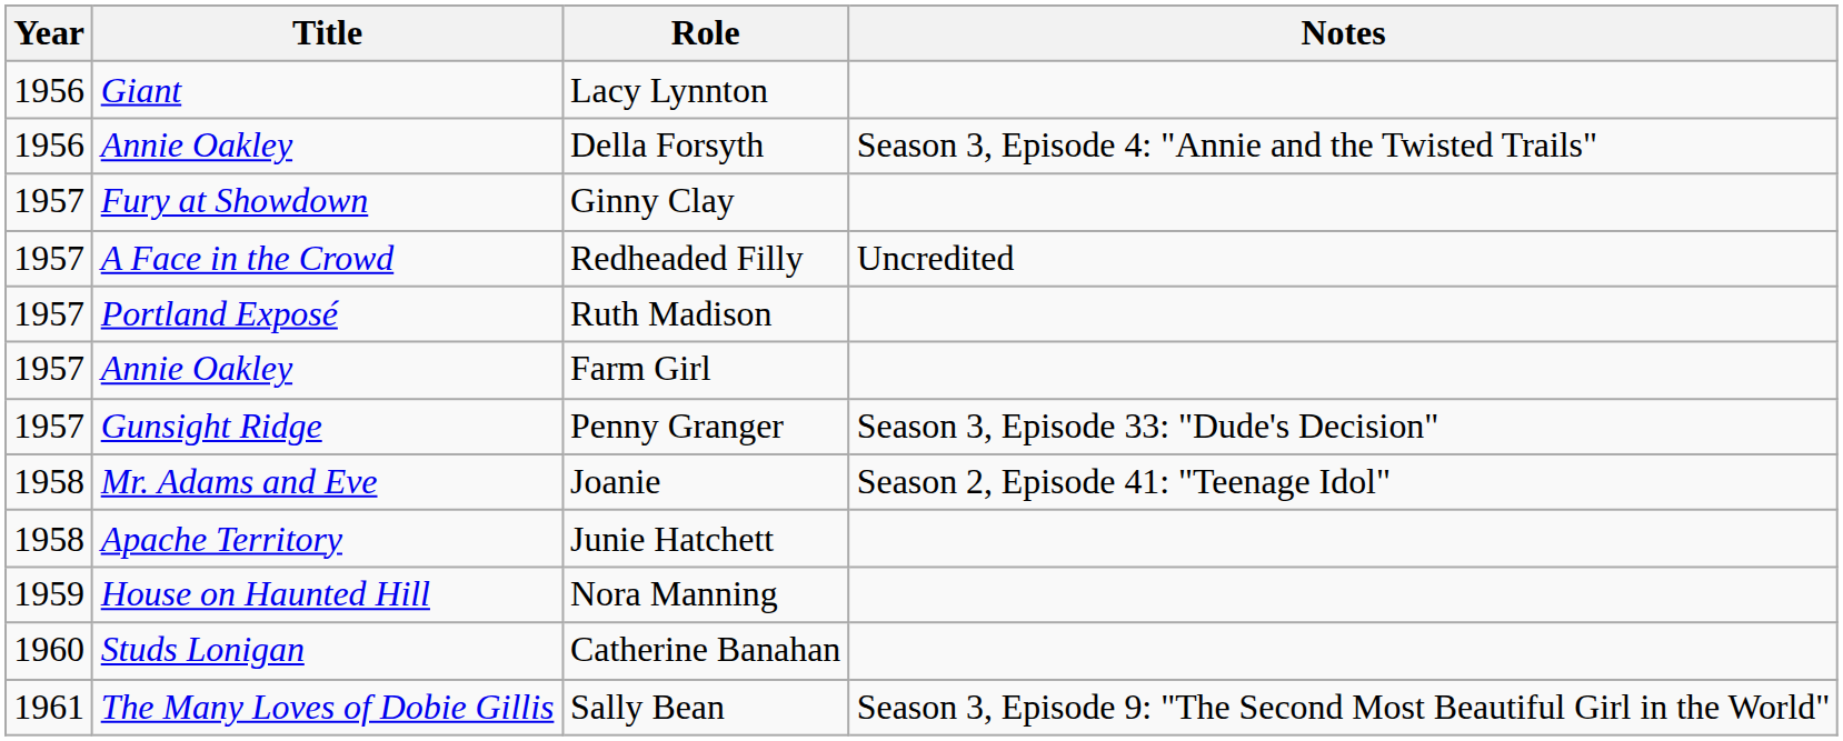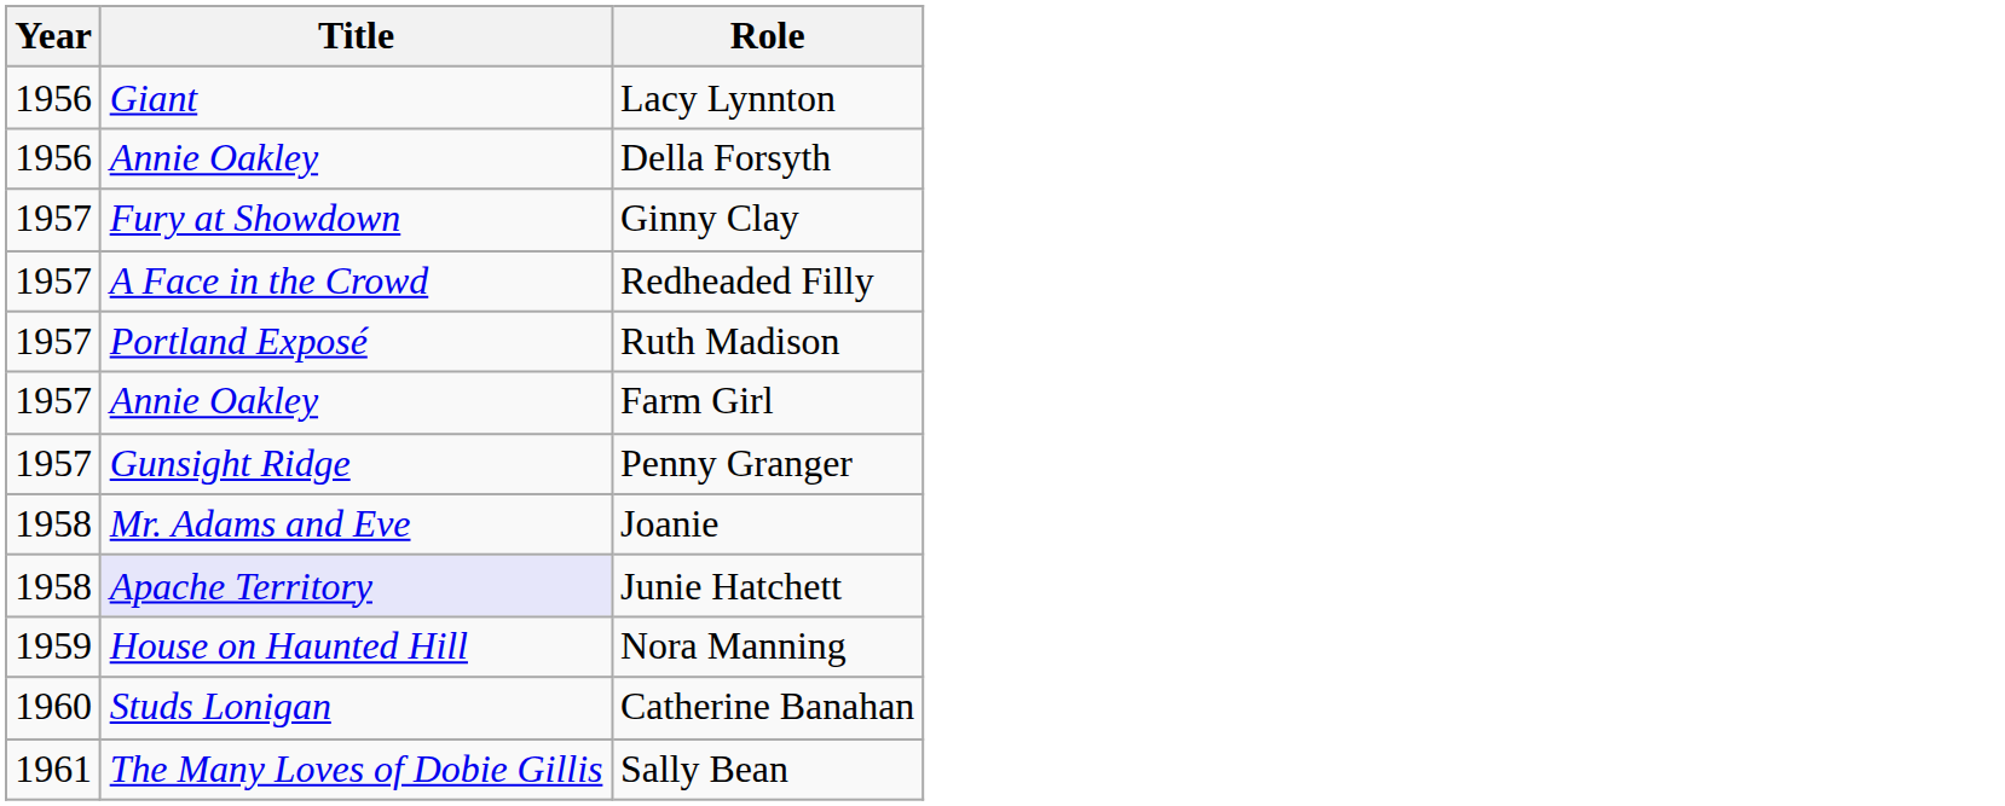- column: Notes | Season 3, Episode 4: "Annie and the Twisted Trails" | Uncredited | Season 3, Episode 33: "Dude's Decision" | Season 2, Episode 41: "Teenage Idol" | Season 3, Episode 9: "The Second Most Beautiful Girl in the World"
Junie Hatchett | Title: no background -> lavender background
